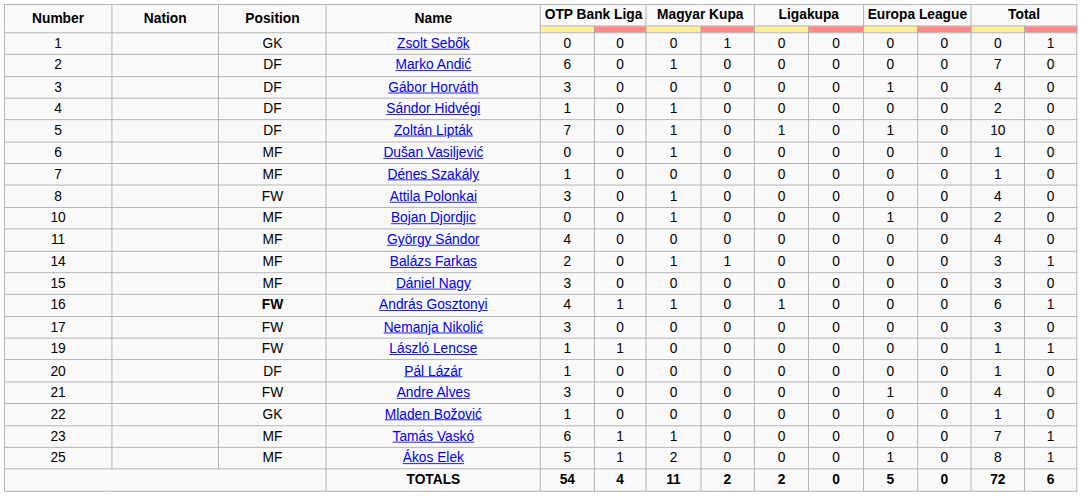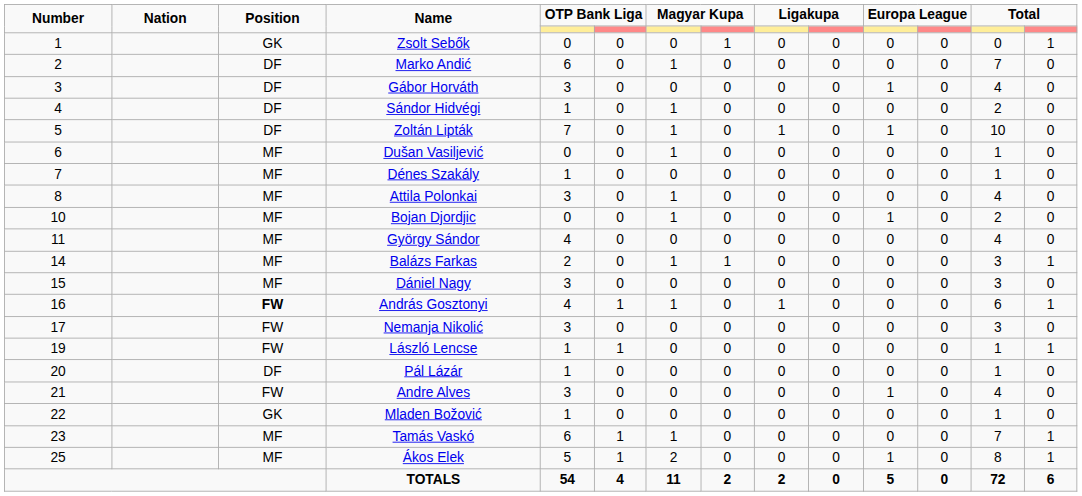Attila Polonkai | Position: FW -> MF
